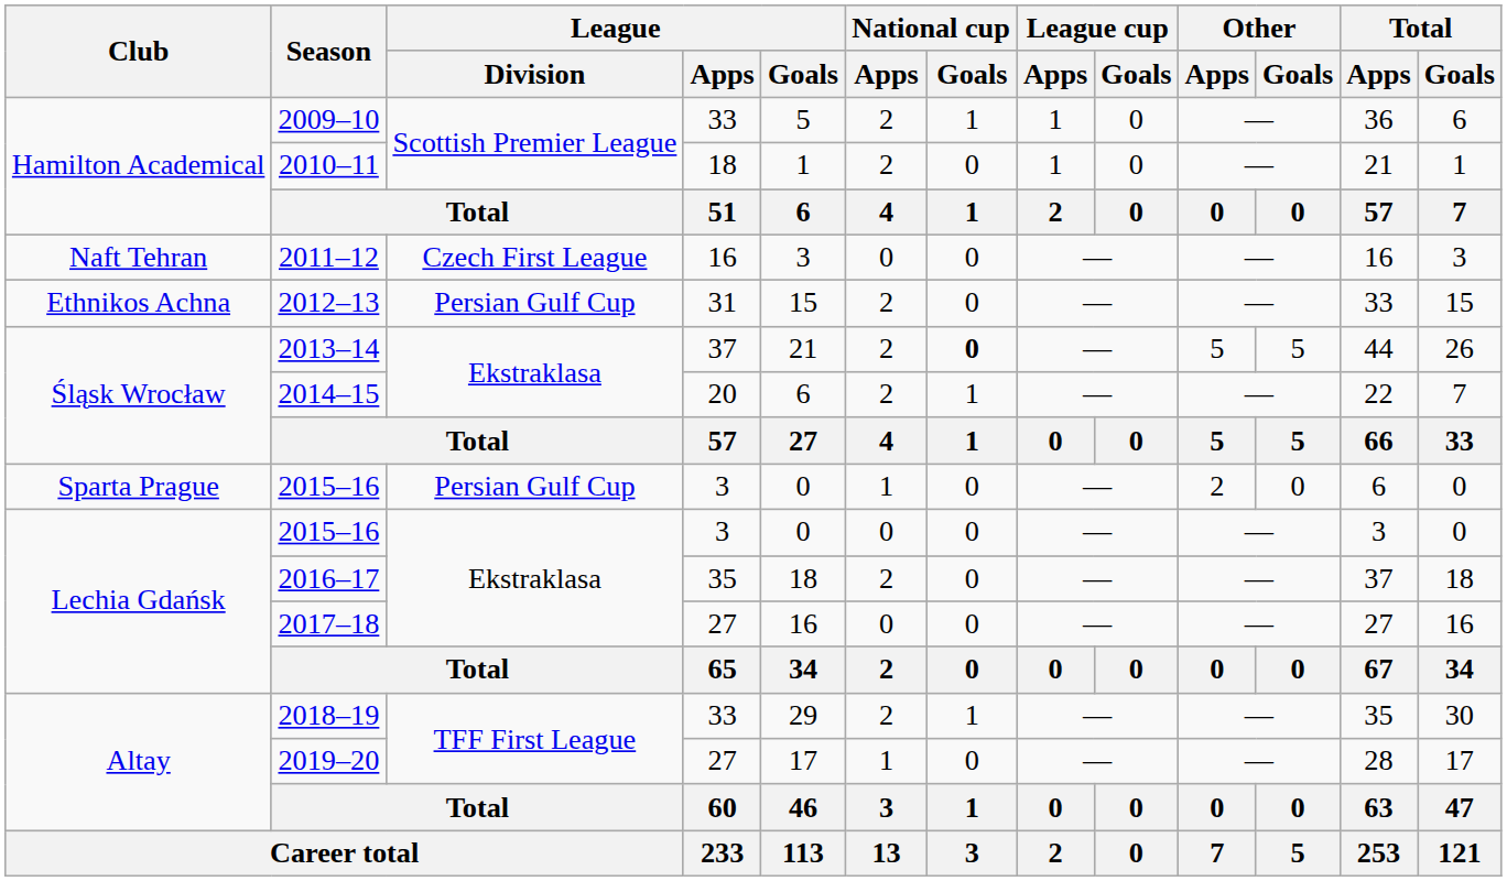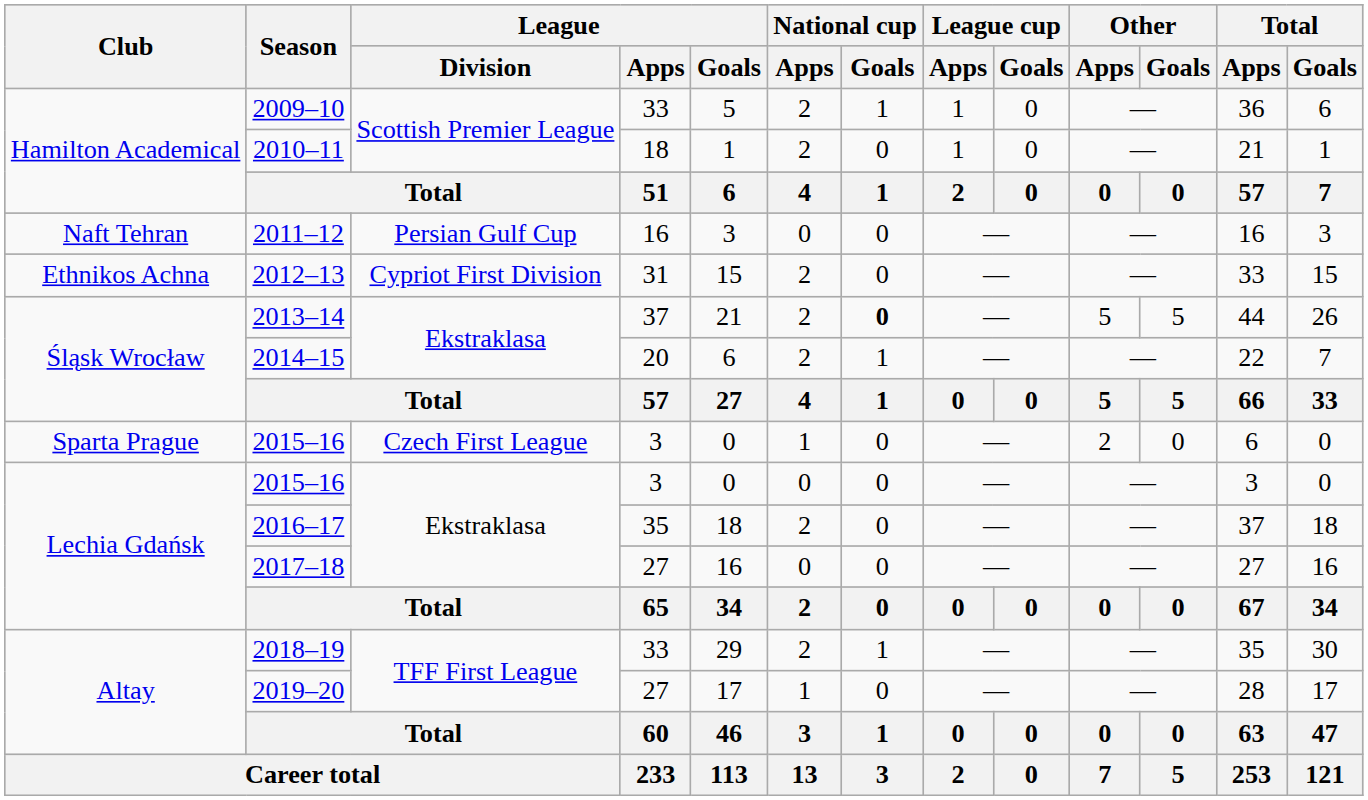2011–12 | League / Division: Czech First League -> Persian Gulf Cup
2012–13 | League / Division: Persian Gulf Cup -> Cypriot First Division
Sparta Prague / 2015–16 | League / Division: Persian Gulf Cup -> Czech First League
